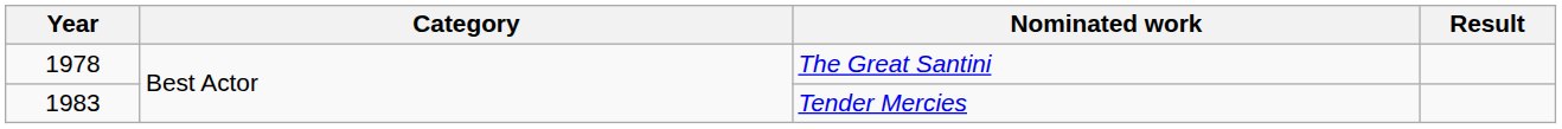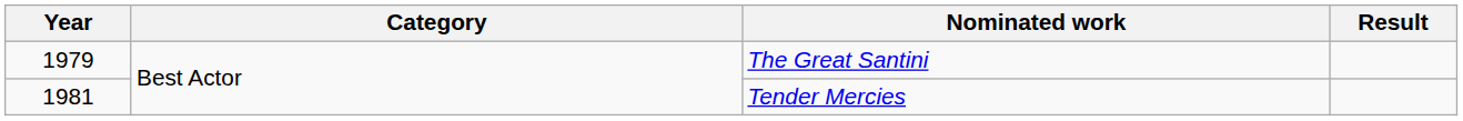The Great Santini | Year: 1978 -> 1979
Tender Mercies | Year: 1983 -> 1981
